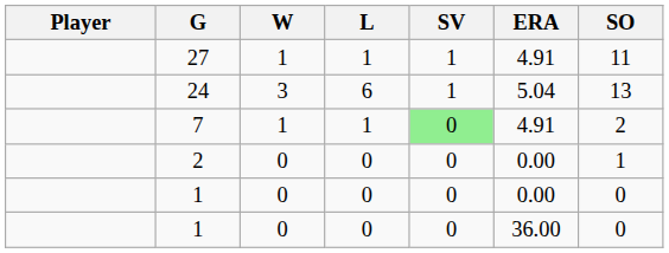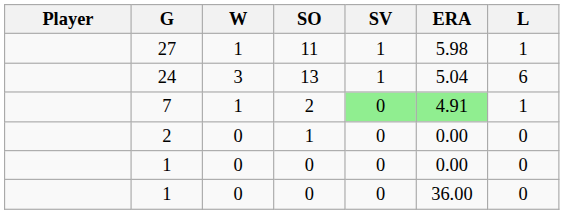columns swapped: L <-> SO
27 | ERA: 4.91 -> 5.98
7 | ERA: no background -> lightgreen background
